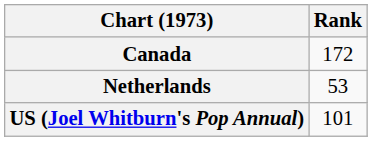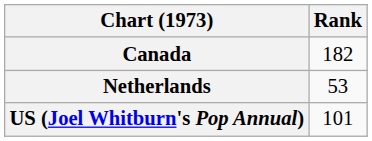Canada | Rank: 172 -> 182
